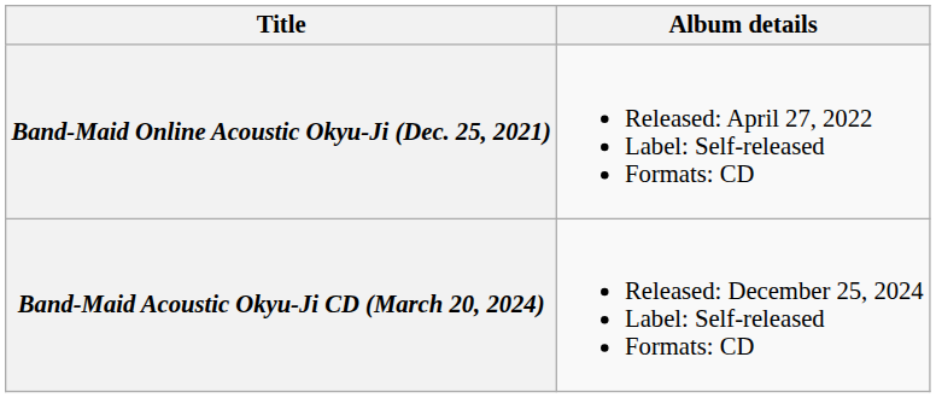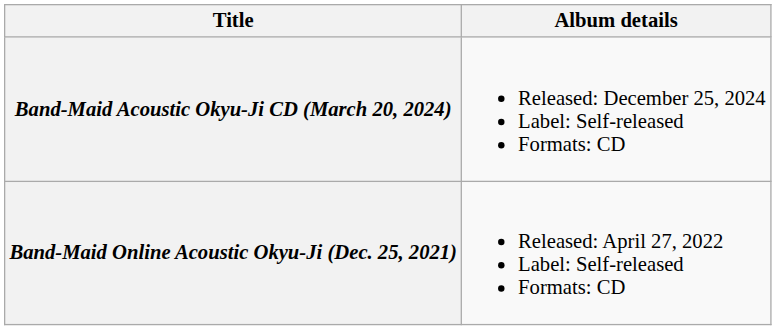rows swapped: Band-Maid Online Acoustic Okyu-Ji (Dec. 25, 2021) <-> Band-Maid Acoustic Okyu-Ji CD (March 20, 2024)
